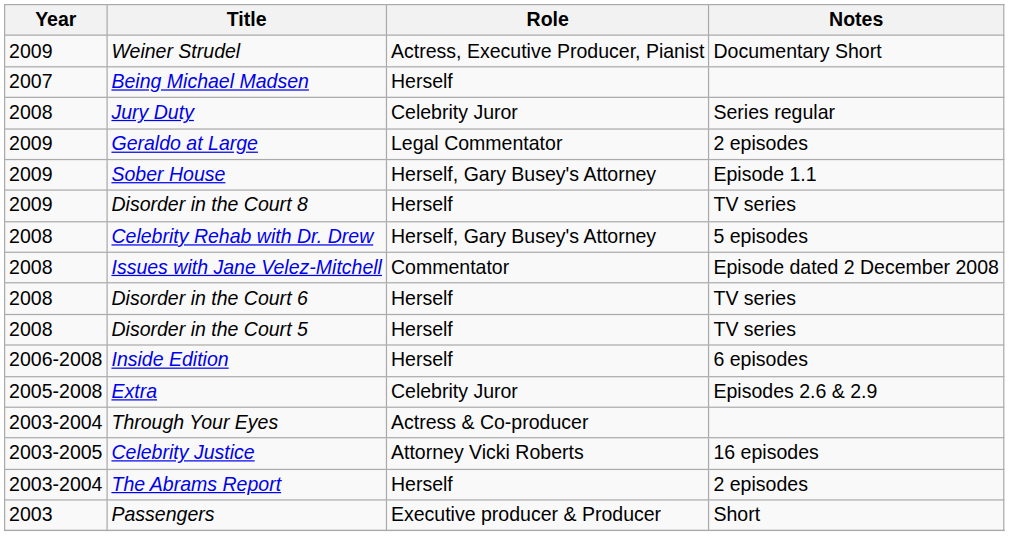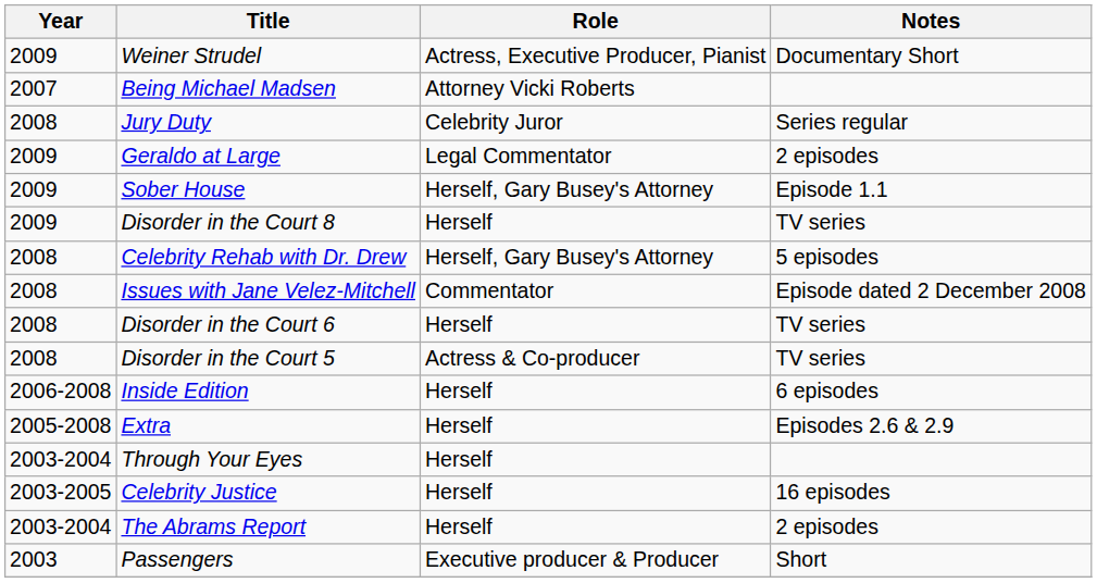Being Michael Madsen | Role: Herself -> Attorney Vicki Roberts
Disorder in the Court 5 | Role: Herself -> Actress & Co-producer
Extra | Role: Celebrity Juror -> Herself
Through Your Eyes | Role: Actress & Co-producer -> Herself
Celebrity Justice | Role: Attorney Vicki Roberts -> Herself
